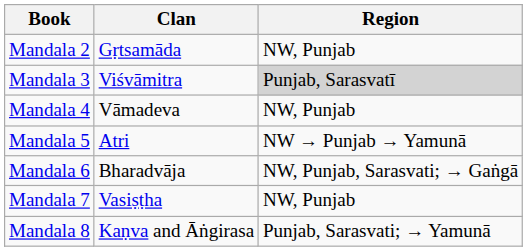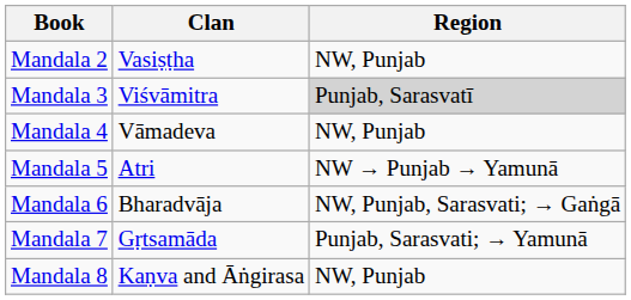Mandala 2 | Clan: Gṛtsamāda -> Vasiṣṭha
Mandala 7 | Clan: Vasiṣṭha -> Gṛtsamāda
Mandala 7 | Region: NW, Punjab -> Punjab, Sarasvati; → Yamunā
Mandala 8 | Region: Punjab, Sarasvati; → Yamunā -> NW, Punjab
